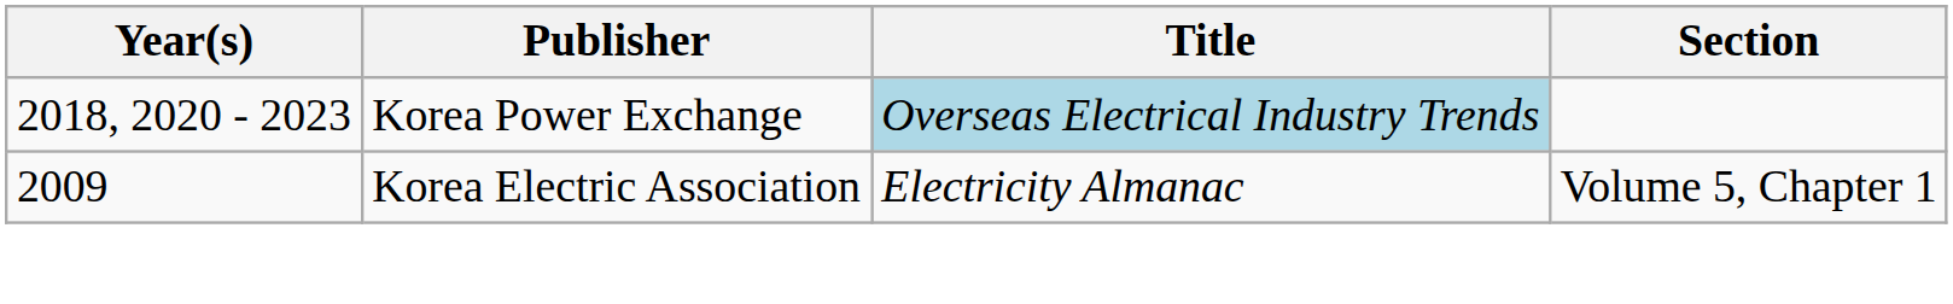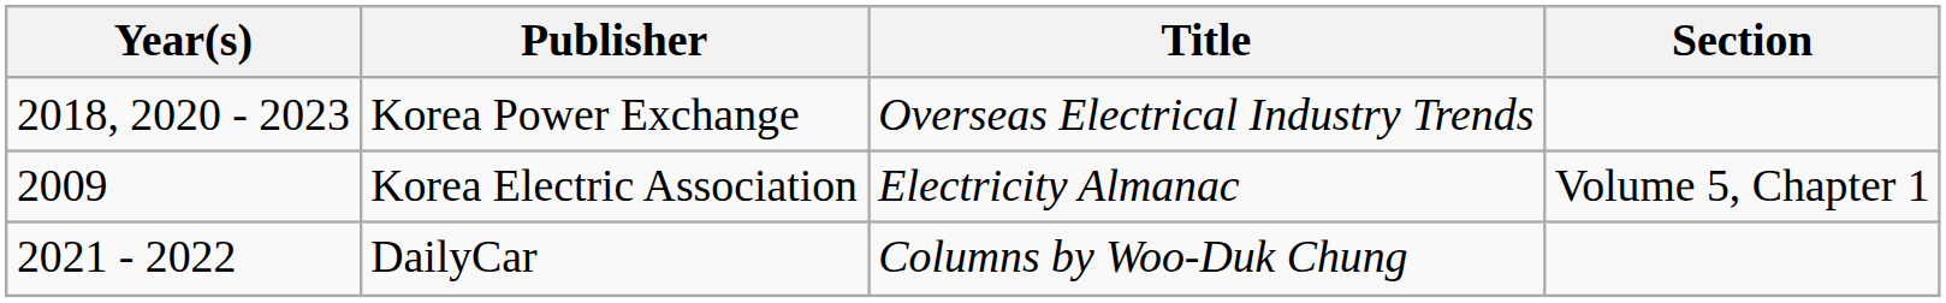Korea Power Exchange | Title: lightblue background -> no background
+ row: 2021 - 2022 | DailyCar | Columns by Woo-Duk Chung
